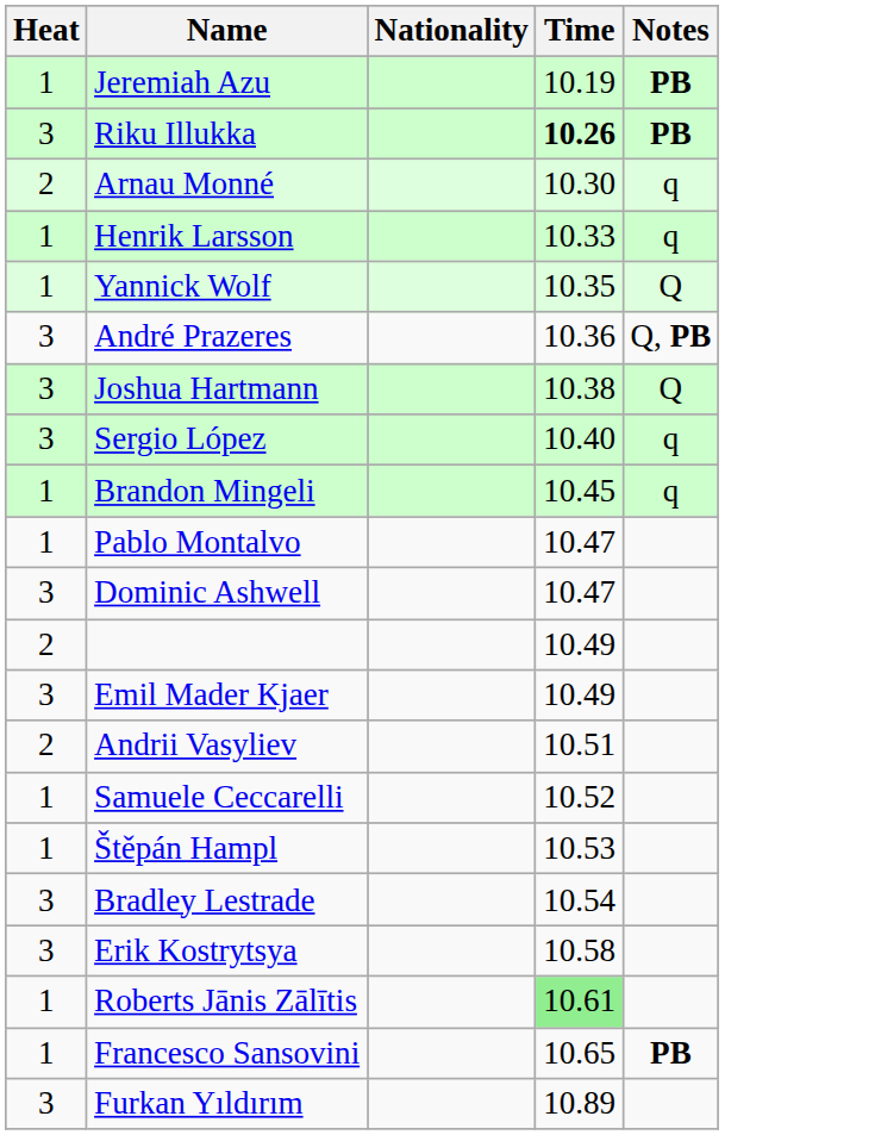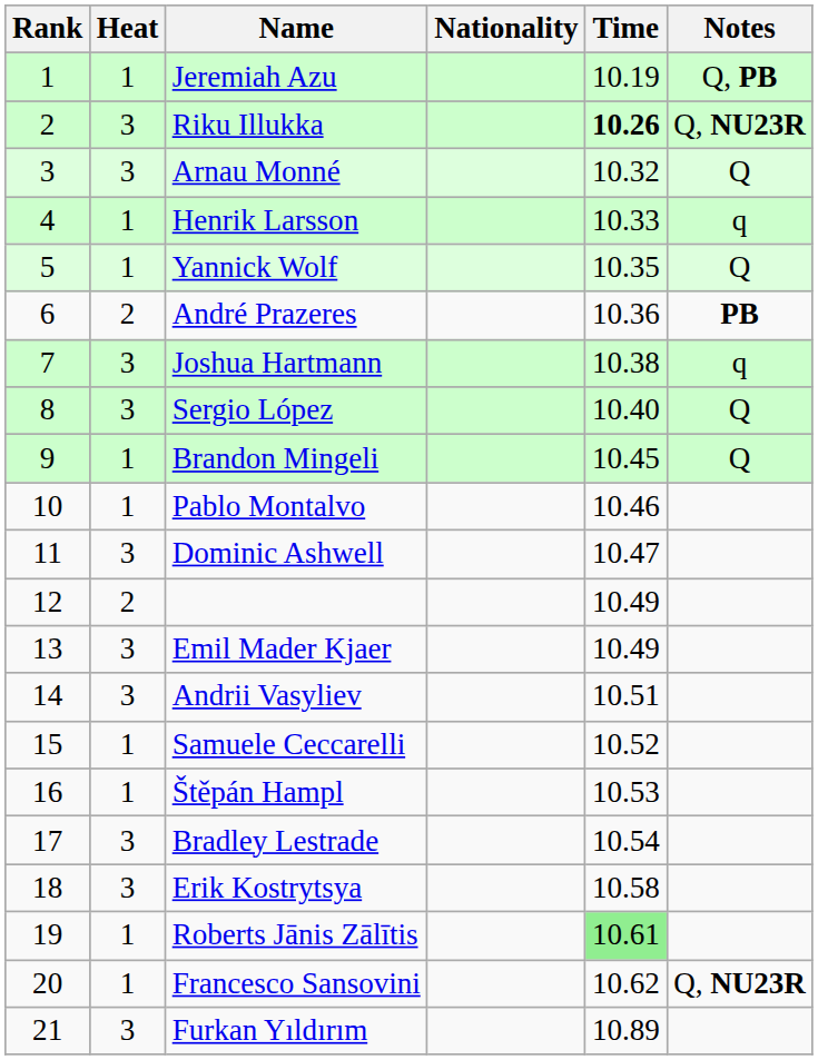+ column: Rank | 1 | 2 | 3 | 4 | 5 | 6 | 7 | 8 | 9 | 10 | 11 | 12 | 13 | 14 | 15 | 16 | 17 | 18 | 19 | 20 | 21
Jeremiah Azu | Notes: PB -> Q, PB
Riku Illukka | Notes: PB -> Q, NU23R
Arnau Monné | Heat: 2 -> 3
Arnau Monné | Time: 10.30 -> 10.32
Arnau Monné | Notes: q -> Q
André Prazeres | Heat: 3 -> 2
André Prazeres | Notes: Q, PB -> PB
Joshua Hartmann | Notes: Q -> q
Sergio López | Notes: q -> Q
Brandon Mingeli | Notes: q -> Q
Pablo Montalvo | Time: 10.47 -> 10.46
Andrii Vasyliev | Heat: 2 -> 3
Francesco Sansovini | Time: 10.65 -> 10.62
Francesco Sansovini | Notes: PB -> Q, NU23R
